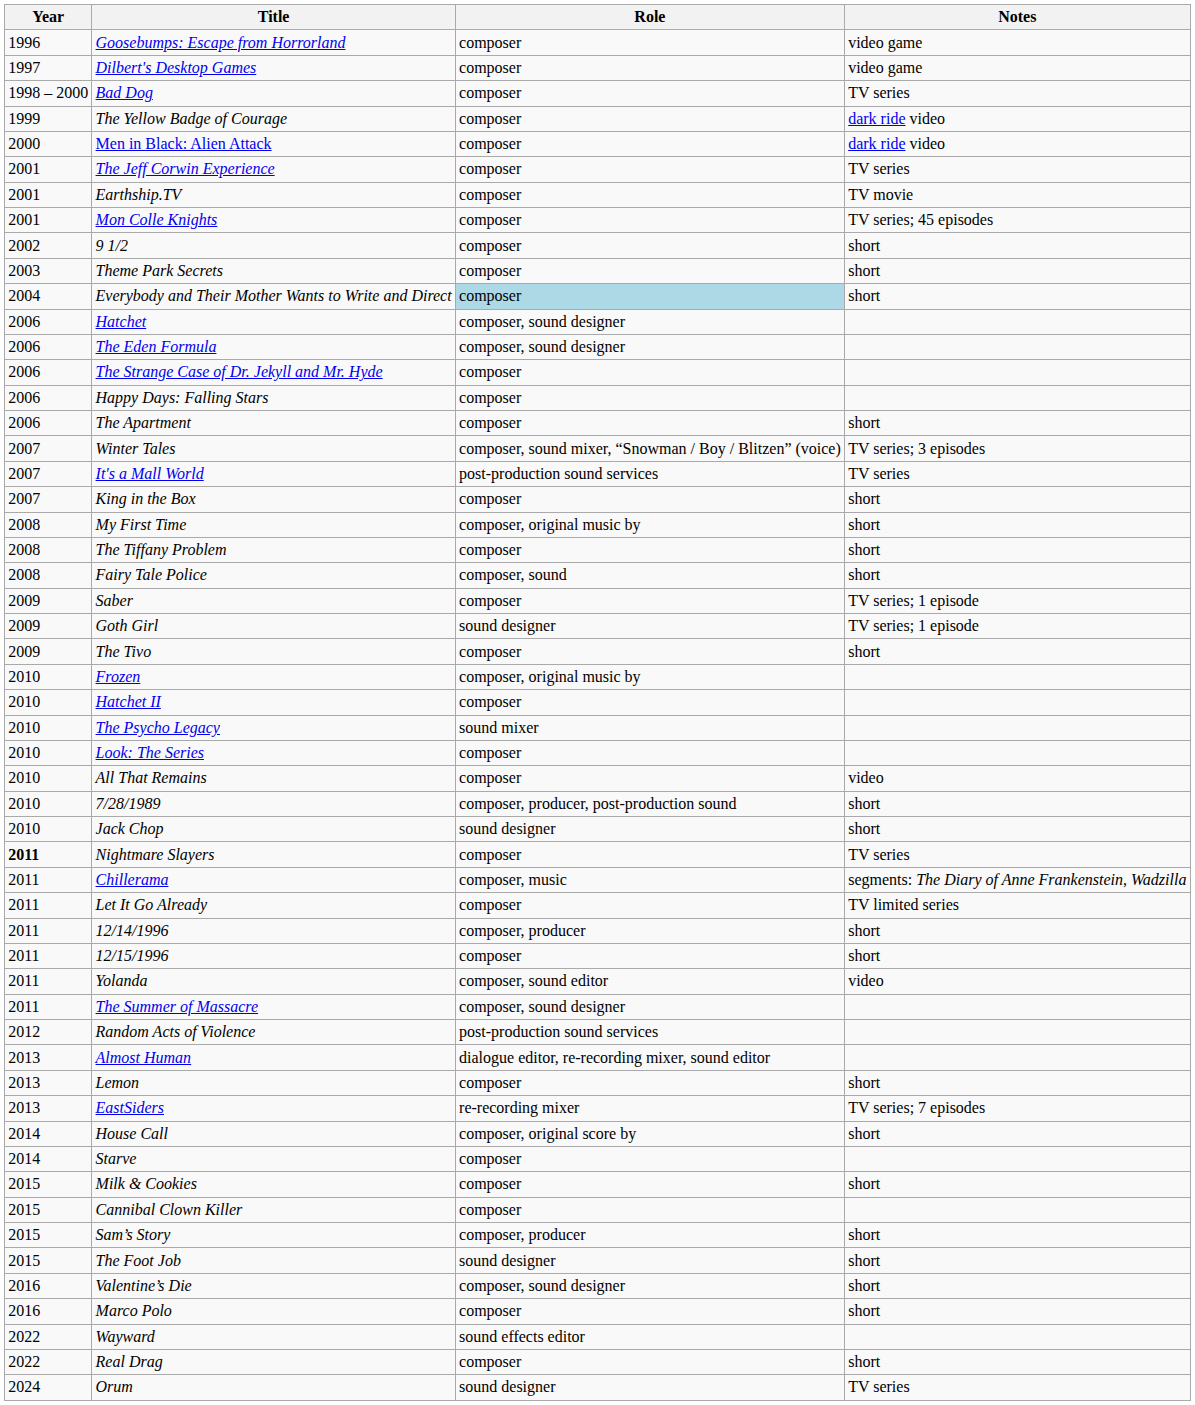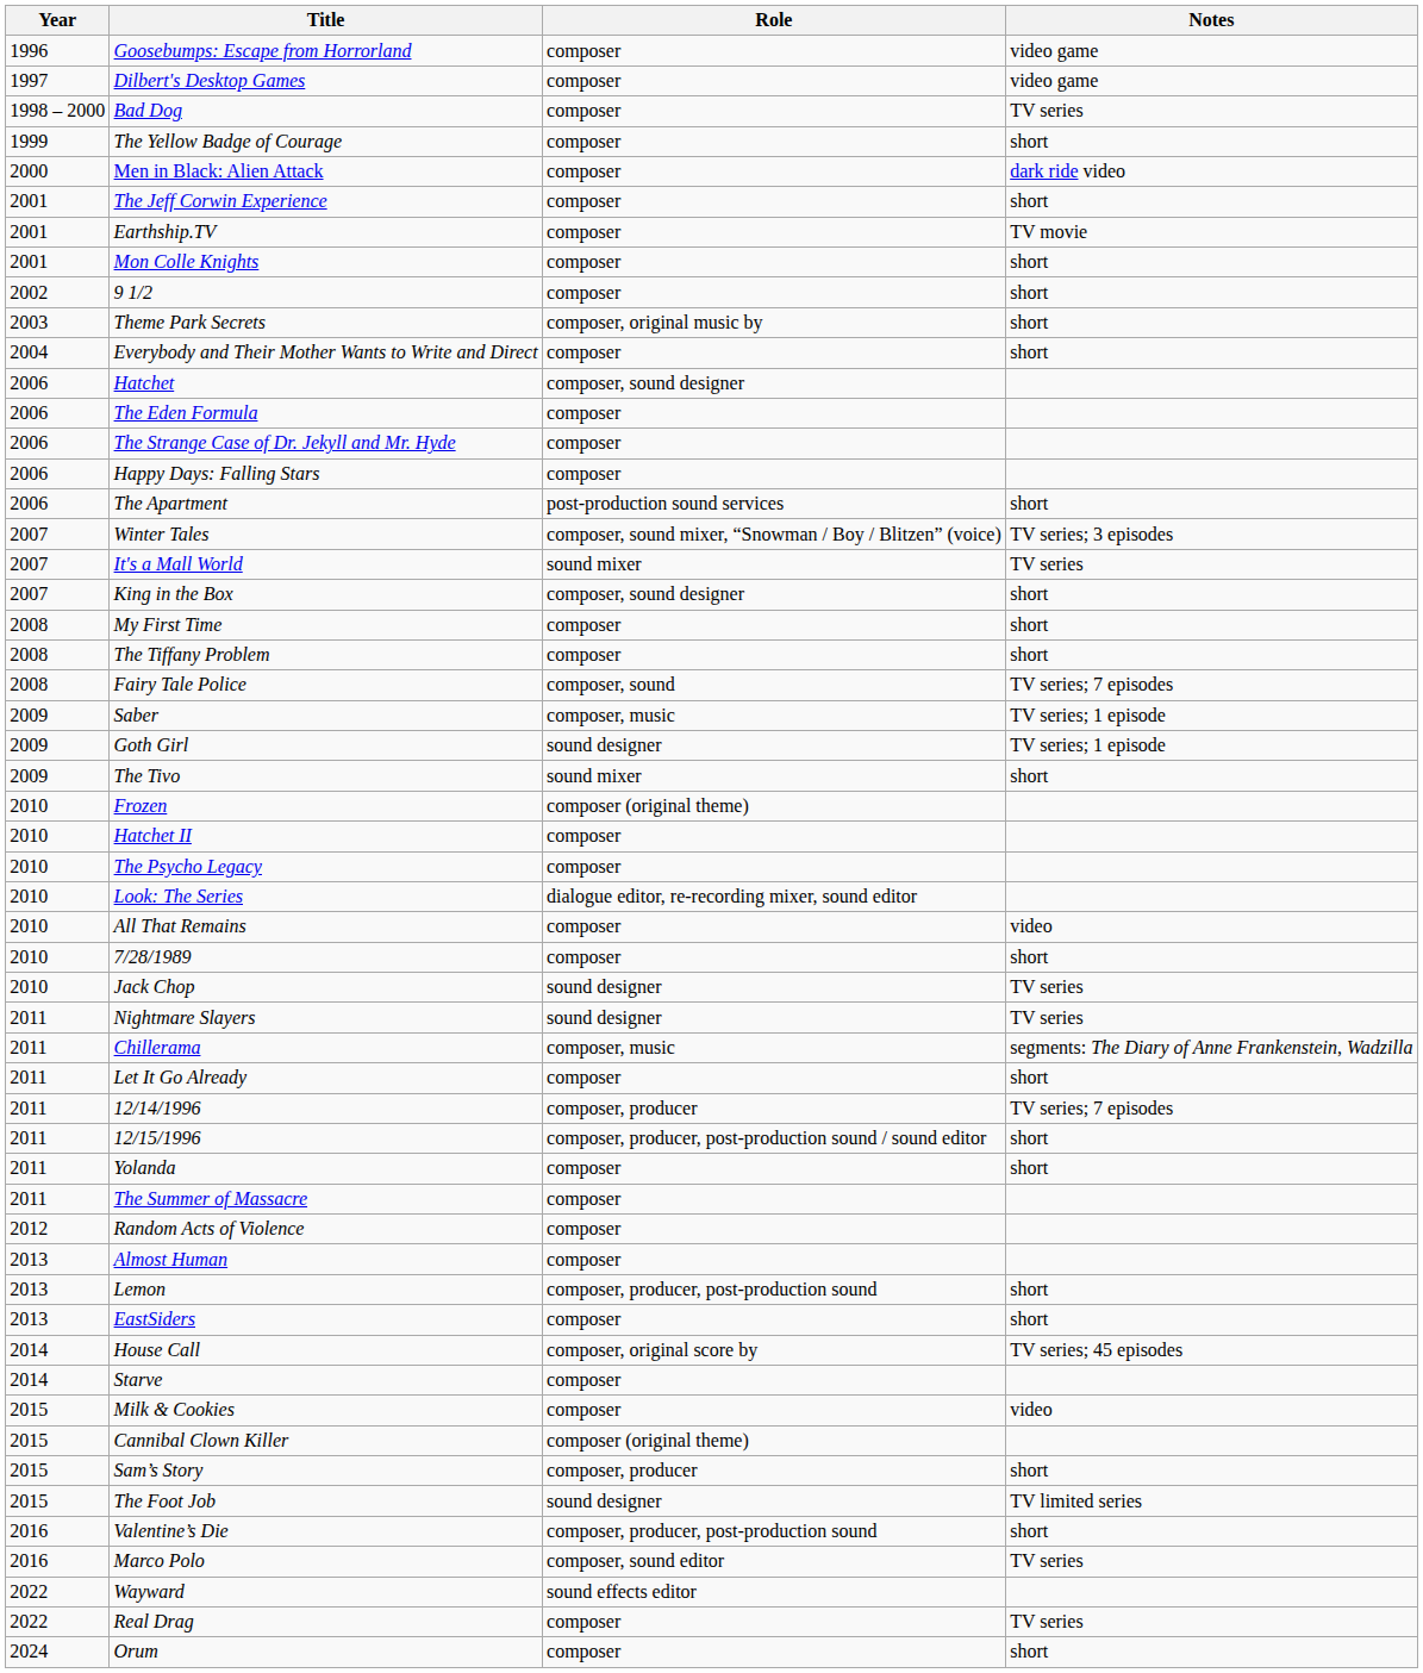The Yellow Badge of Courage | Notes: dark ride video -> short
The Jeff Corwin Experience | Notes: TV series -> short
Mon Colle Knights | Notes: TV series; 45 episodes -> short
Theme Park Secrets | Role: composer -> composer, original music by
Everybody and Their Mother Wants to Write and Direct | Role: lightblue background -> no background
The Eden Formula | Role: composer, sound designer -> composer
The Apartment | Role: composer -> post-production sound services
It's a Mall World | Role: post-production sound services -> sound mixer
King in the Box | Role: composer -> composer, sound designer
My First Time | Role: composer, original music by -> composer
Fairy Tale Police | Notes: short -> TV series; 7 episodes
Saber | Role: composer -> composer, music
The Tivo | Role: composer -> sound mixer
Frozen | Role: composer, original music by -> composer (original theme)
The Psycho Legacy | Role: sound mixer -> composer
Look: The Series | Role: composer -> dialogue editor, re-recording mixer, sound editor
7/28/1989 | Role: composer, producer, post-production sound -> composer
Jack Chop | Notes: short -> TV series
Nightmare Slayers | Year: bold -> normal
Nightmare Slayers | Role: composer -> sound designer
Let It Go Already | Notes: TV limited series -> short
12/14/1996 | Notes: short -> TV series; 7 episodes
12/15/1996 | Role: composer -> composer, producer, post-production sound / sound editor
Yolanda | Role: composer, sound editor -> composer
Yolanda | Notes: video -> short
The Summer of Massacre | Role: composer, sound designer -> composer
Random Acts of Violence | Role: post-production sound services -> composer
Almost Human | Role: dialogue editor, re-recording mixer, sound editor -> composer
Lemon | Role: composer -> composer, producer, post-production sound
EastSiders | Role: re-recording mixer -> composer
EastSiders | Notes: TV series; 7 episodes -> short
House Call | Notes: short -> TV series; 45 episodes
Milk & Cookies | Notes: short -> video
Cannibal Clown Killer | Role: composer -> composer (original theme)
The Foot Job | Notes: short -> TV limited series
Valentine’s Die | Role: composer, sound designer -> composer, producer, post-production sound
Marco Polo | Role: composer -> composer, sound editor
Marco Polo | Notes: short -> TV series
Real Drag | Notes: short -> TV series
Orum | Role: sound designer -> composer
Orum | Notes: TV series -> short
